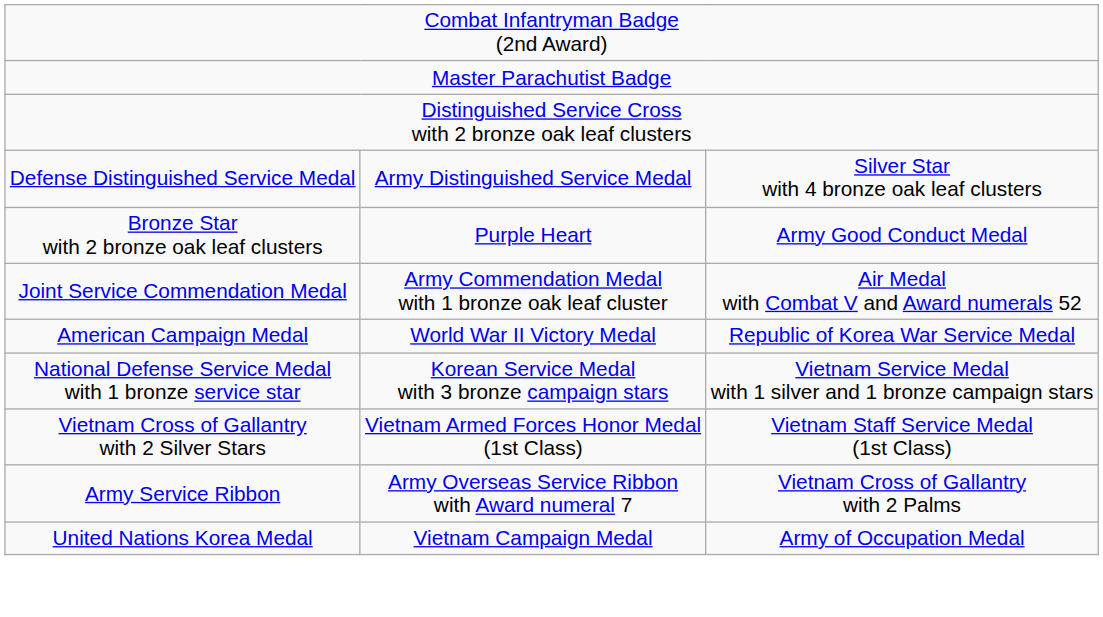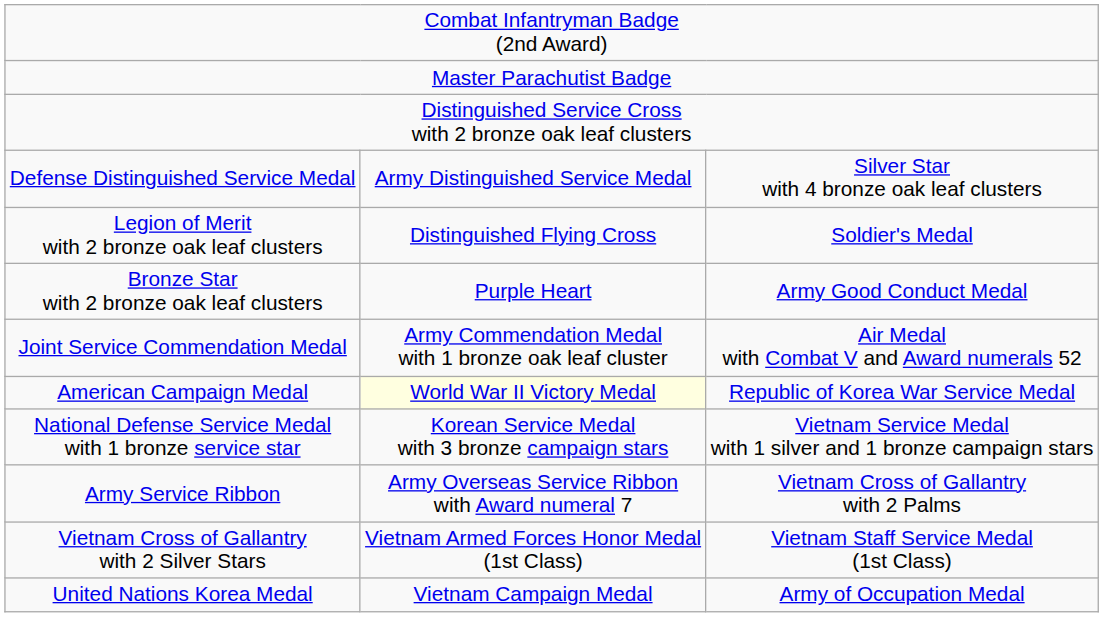+ row: Legion of Merit with 2 bronze oak leaf clusters | Distinguished Flying Cross | Soldier's Medal
American Campaign Medal | column 2: no background -> lightyellow background
rows swapped: Army Service Ribbon <-> Vietnam Cross of Gallantry with 2 Silver Stars
